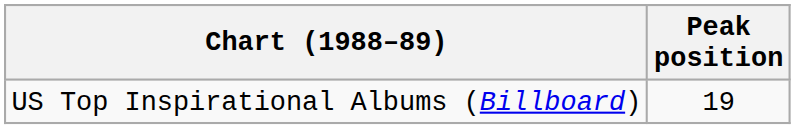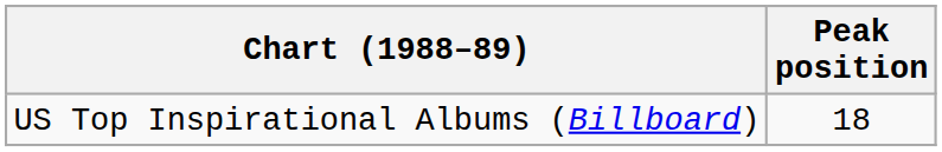US Top Inspirational Albums (Billboard) | Peak position: 19 -> 18
